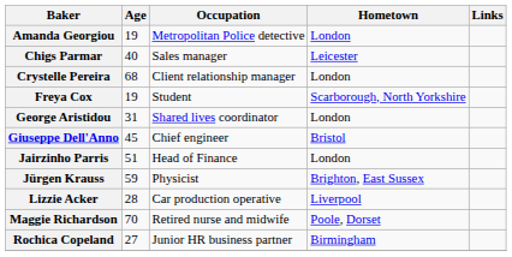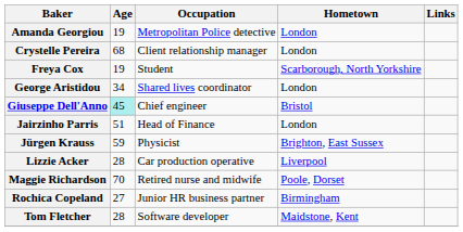- row: Chigs Parmar | 40 | Sales manager | Leicester
George Aristidou | Age: 31 -> 34
Giuseppe Dell'Anno | Age: no background -> paleturquoise background
+ row: Tom Fletcher | 28 | Software developer | Maidstone, Kent
